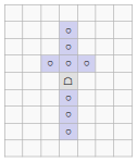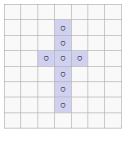- row: ☖
